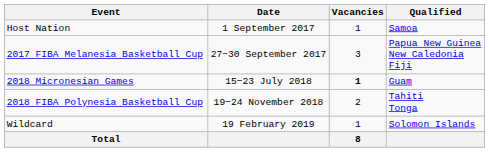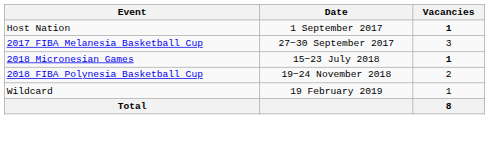- column: Qualified | Samoa | Papua New Guinea New Caledonia Fiji | Guam | Tahiti Tonga | Solomon Islands
Host Nation | Vacancies: normal -> bold
